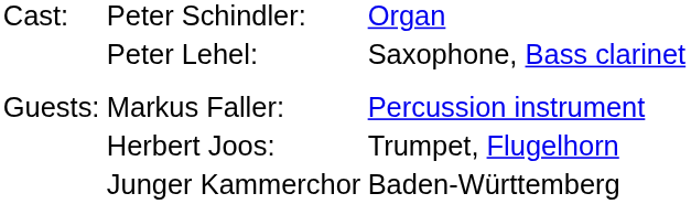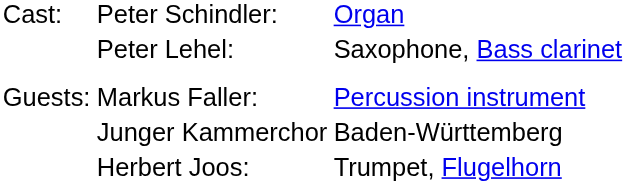rows swapped: Herbert Joos: <-> Junger Kammerchor
